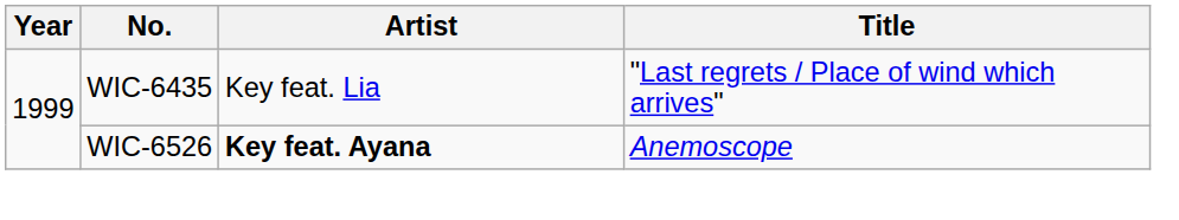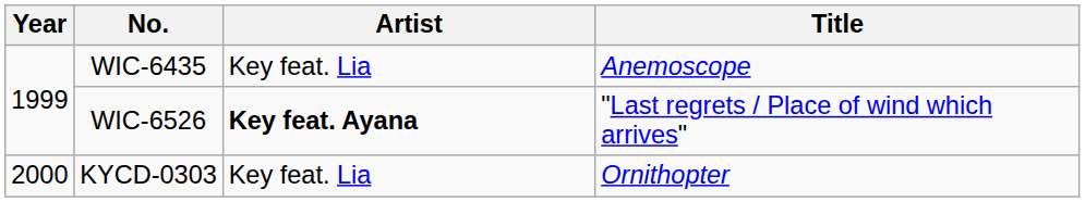WIC-6435 | Title: "Last regrets / Place of wind which arrives" -> Anemoscope
WIC-6526 | Title: Anemoscope -> "Last regrets / Place of wind which arrives"
+ row: 2000 | KYCD-0303 | Key feat. Lia | Ornithopter
